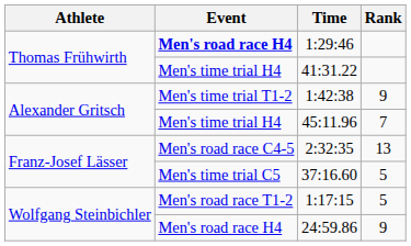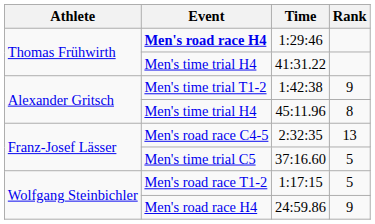45:11.96 | Rank: 7 -> 8
